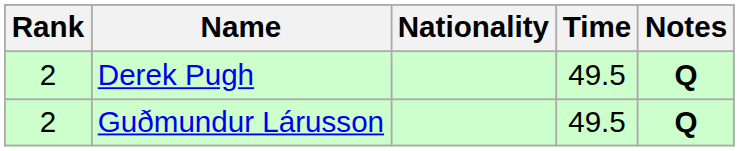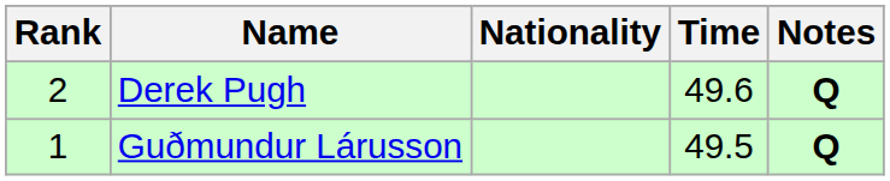Derek Pugh | Time: 49.5 -> 49.6
Guðmundur Lárusson | Rank: 2 -> 1
